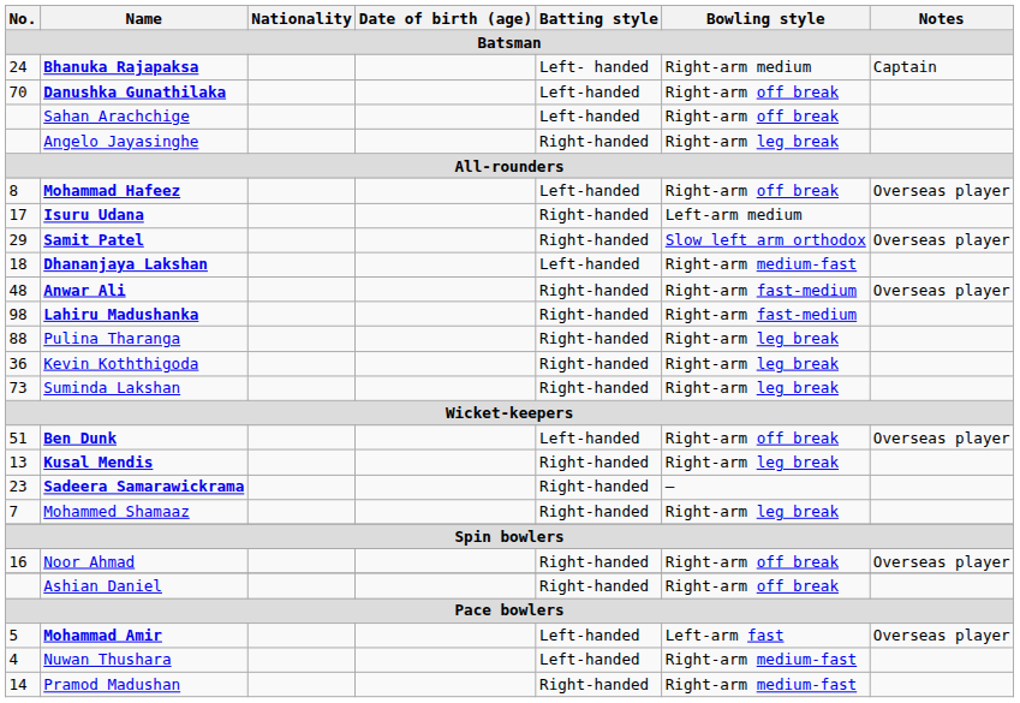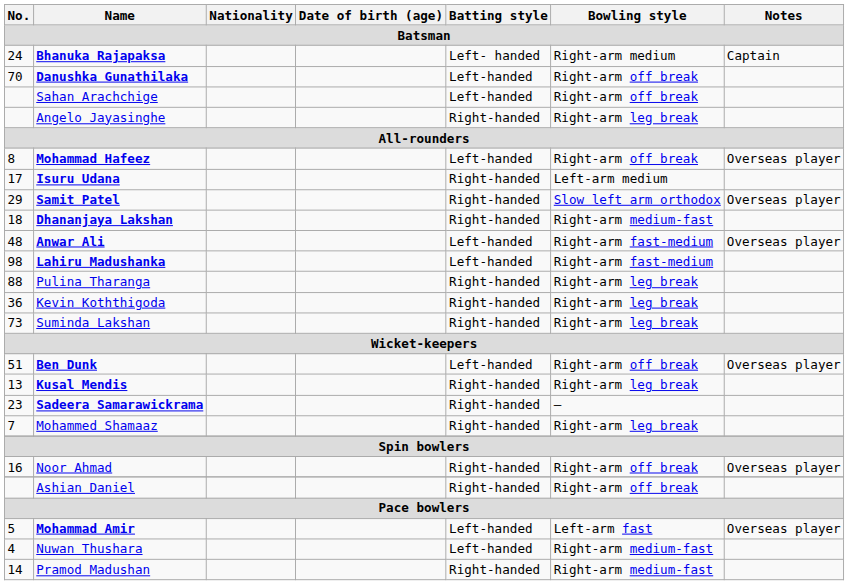Dhananjaya Lakshan | Batting style: Left-handed -> Right-handed
Anwar Ali | Batting style: Right-handed -> Left-handed
Lahiru Madushanka | Batting style: Right-handed -> Left-handed
